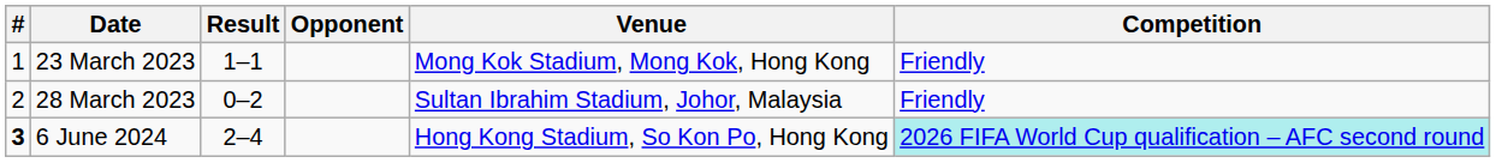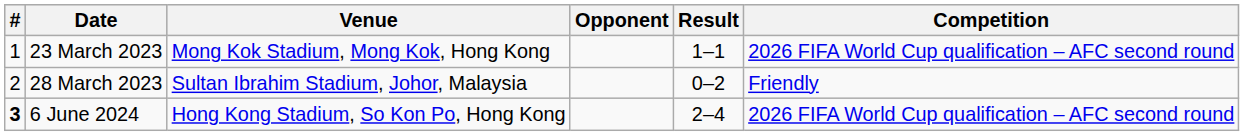columns swapped: Venue <-> Result
23 March 2023 | Competition: Friendly -> 2026 FIFA World Cup qualification – AFC second round
6 June 2024 | Competition: paleturquoise background -> no background
